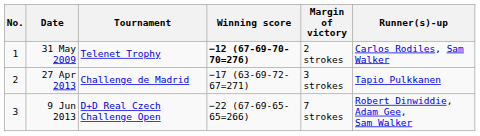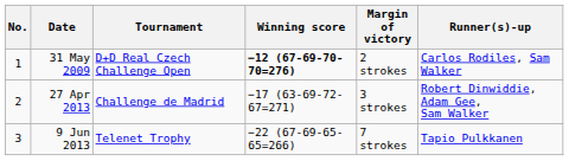31 May 2009 | Tournament: Telenet Trophy -> D+D Real Czech Challenge Open
27 Apr 2013 | Runner(s)-up: Tapio Pulkkanen -> Robert Dinwiddie, Adam Gee, Sam Walker
9 Jun 2013 | Tournament: D+D Real Czech Challenge Open -> Telenet Trophy
9 Jun 2013 | Runner(s)-up: Robert Dinwiddie, Adam Gee, Sam Walker -> Tapio Pulkkanen
